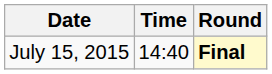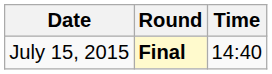columns swapped: Time <-> Round
